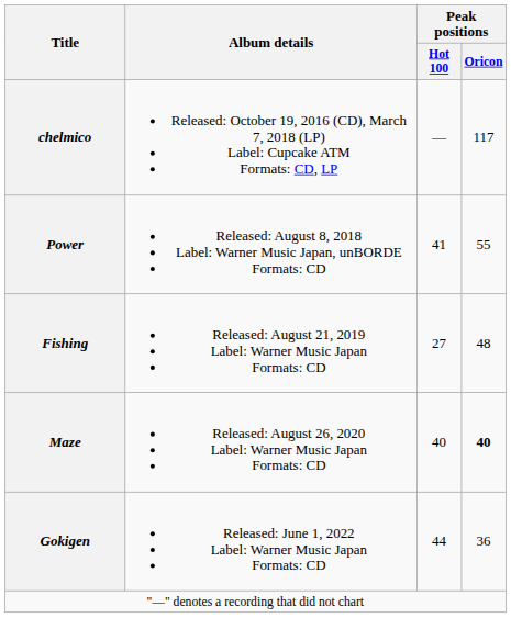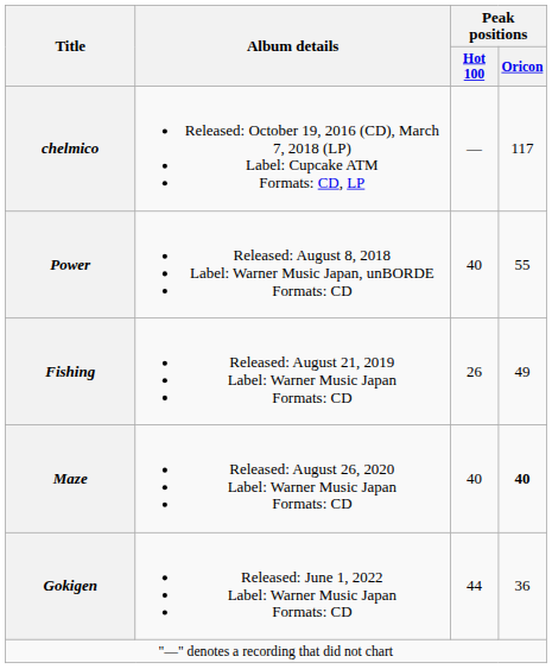Power | Peak positions / Hot 100: 41 -> 40
Fishing | Peak positions / Hot 100: 27 -> 26
Fishing | Peak positions / Oricon: 48 -> 49
